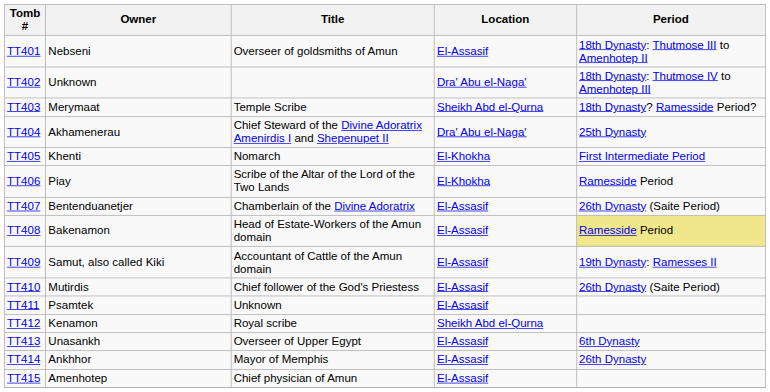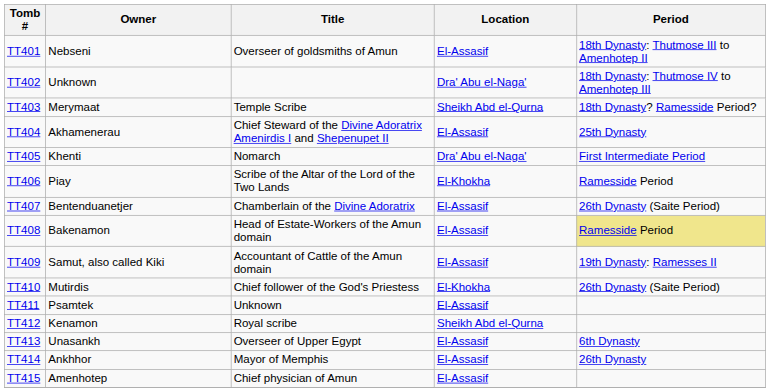TT404 | Location: Dra' Abu el-Naga' -> El-Assasif
TT405 | Location: El-Khokha -> Dra' Abu el-Naga'
TT410 | Location: El-Assasif -> El-Khokha
